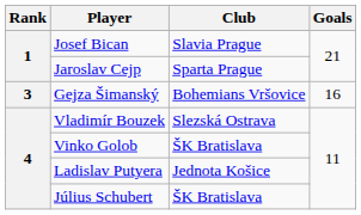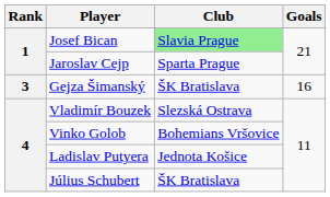Josef Bican | Club: no background -> lightgreen background
Gejza Šimanský | Club: Bohemians Vršovice -> ŠK Bratislava
Vinko Golob | Club: ŠK Bratislava -> Bohemians Vršovice
